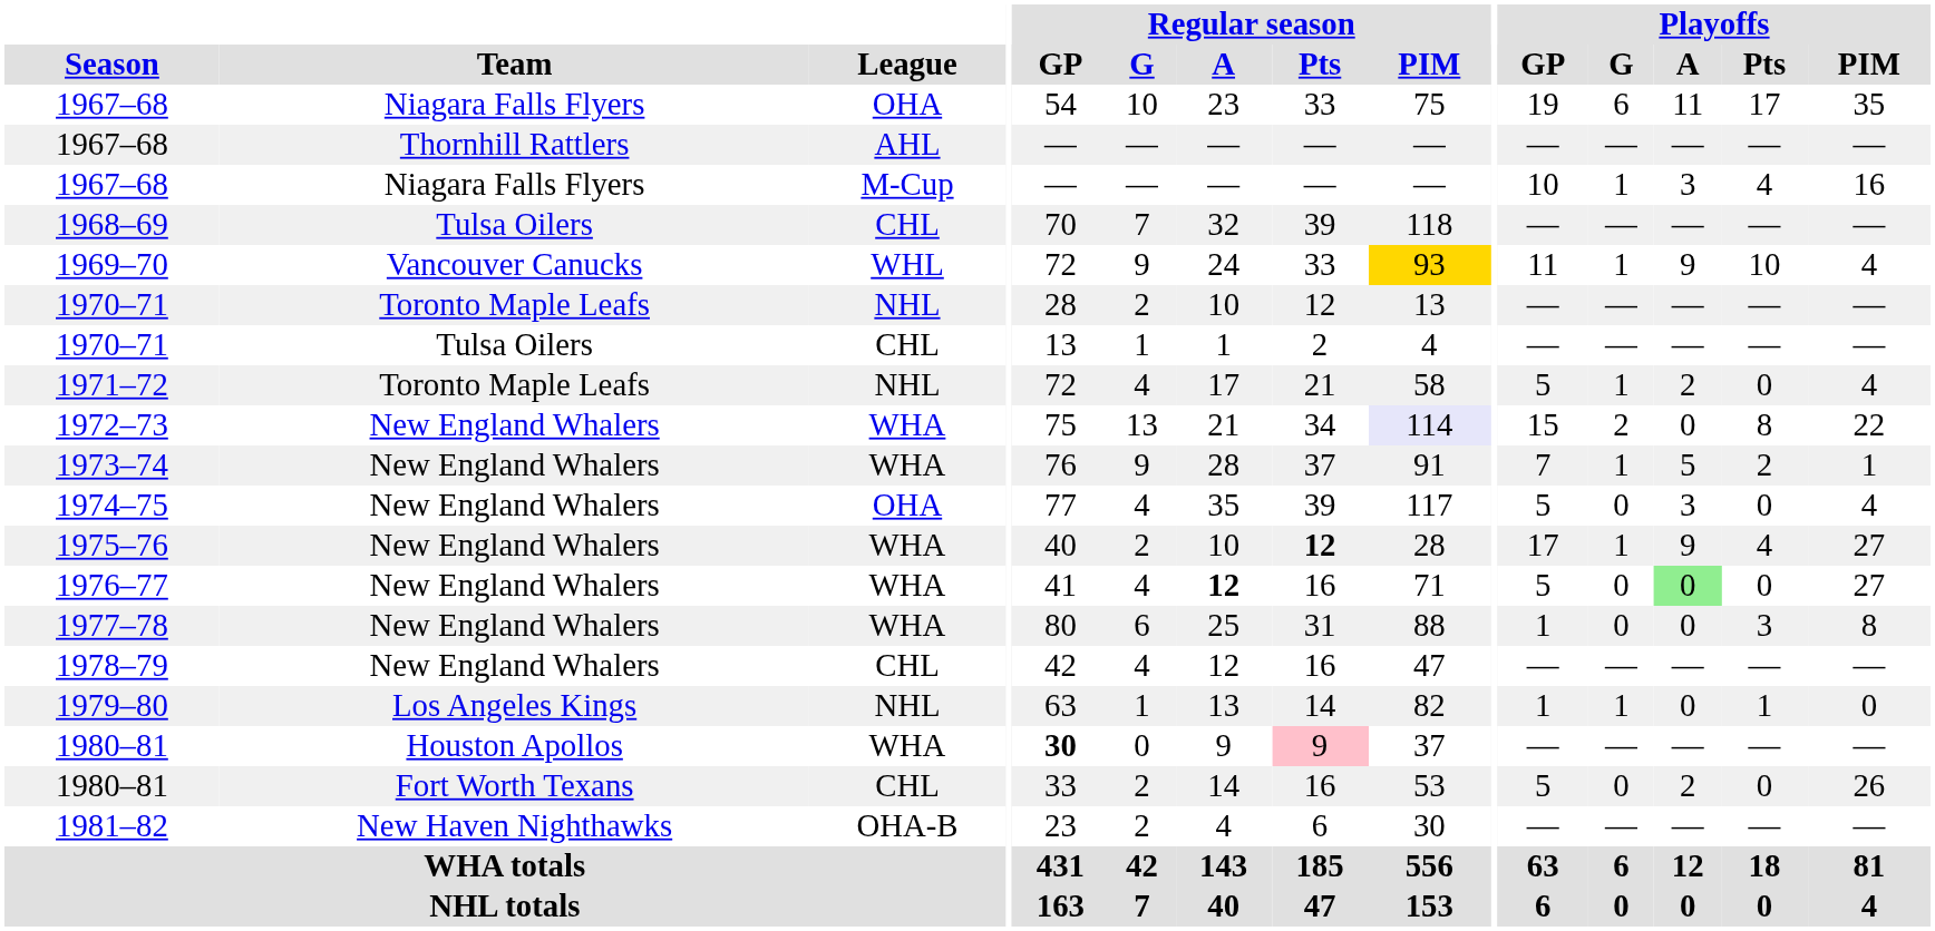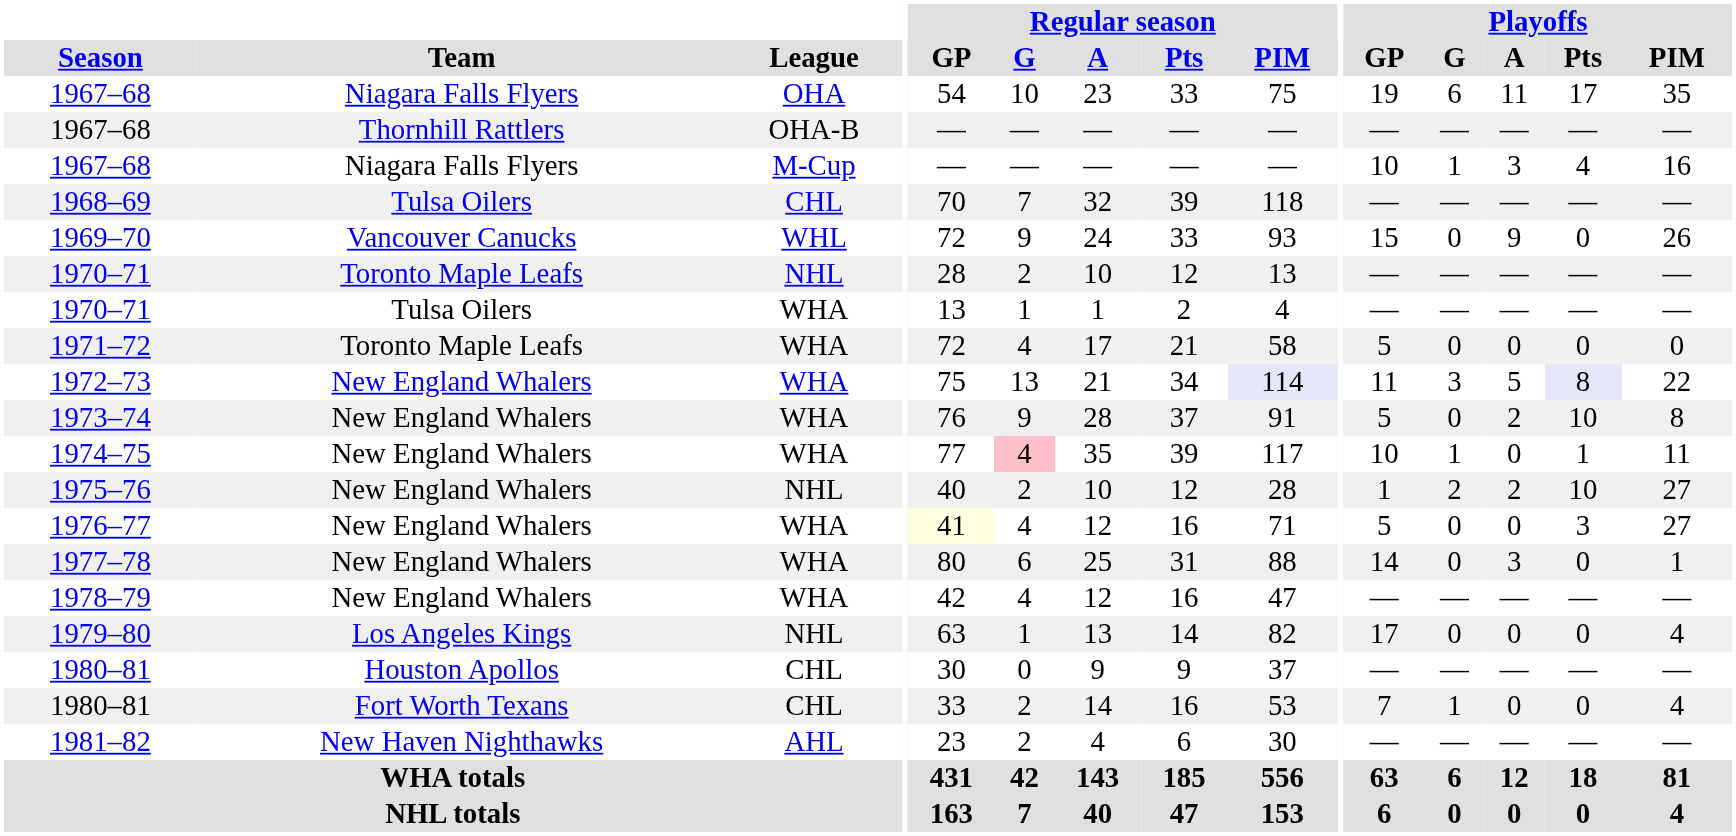1967–68 / Thornhill Rattlers | League: AHL -> OHA-B
1969–70 | Regular season / PIM: gold background -> no background
1969–70 | Playoffs / GP: 11 -> 15
1969–70 | Playoffs / G: 1 -> 0
1969–70 | Playoffs / Pts: 10 -> 0
1969–70 | Playoffs / PIM: 4 -> 26
1970–71 / Tulsa Oilers | League: CHL -> WHA
1971–72 | League: NHL -> WHA
1971–72 | Playoffs / G: 1 -> 0
1971–72 | Playoffs / A: 2 -> 0
1971–72 | Playoffs / PIM: 4 -> 0
1972–73 | Playoffs / GP: 15 -> 11
1972–73 | Playoffs / G: 2 -> 3
1972–73 | Playoffs / A: 0 -> 5
1972–73 | Playoffs / Pts: no background -> lavender background
1973–74 | Playoffs / GP: 7 -> 5
1973–74 | Playoffs / G: 1 -> 0
1973–74 | Playoffs / A: 5 -> 2
1973–74 | Playoffs / Pts: 2 -> 10
1973–74 | Playoffs / PIM: 1 -> 8
1974–75 | League: OHA -> WHA
1974–75 | Regular season / G: no background -> pink background
1974–75 | Playoffs / GP: 5 -> 10
1974–75 | Playoffs / G: 0 -> 1
1974–75 | Playoffs / A: 3 -> 0
1974–75 | Playoffs / Pts: 0 -> 1
1974–75 | Playoffs / PIM: 4 -> 11
1975–76 | League: WHA -> NHL
1975–76 | Regular season / Pts: bold -> normal
1975–76 | Playoffs / GP: 17 -> 1
1975–76 | Playoffs / G: 1 -> 2
1975–76 | Playoffs / A: 9 -> 2
1975–76 | Playoffs / Pts: 4 -> 10
1976–77 | Regular season / GP: no background -> lightyellow background
1976–77 | Regular season / A: bold -> normal
1976–77 | Playoffs / A: lightgreen background -> no background
1976–77 | Playoffs / Pts: 0 -> 3
1977–78 | Playoffs / GP: 1 -> 14
1977–78 | Playoffs / A: 0 -> 3
1977–78 | Playoffs / Pts: 3 -> 0
1977–78 | Playoffs / PIM: 8 -> 1
1978–79 | League: CHL -> WHA
1979–80 | Playoffs / GP: 1 -> 17
1979–80 | Playoffs / G: 1 -> 0
1979–80 | Playoffs / Pts: 1 -> 0
1979–80 | Playoffs / PIM: 0 -> 4
1980–81 / Houston Apollos | League: WHA -> CHL
1980–81 / Houston Apollos | Regular season / GP: bold -> normal
1980–81 / Houston Apollos | Regular season / Pts: pink background -> no background
1980–81 / Fort Worth Texans | Playoffs / GP: 5 -> 7
1980–81 / Fort Worth Texans | Playoffs / G: 0 -> 1
1980–81 / Fort Worth Texans | Playoffs / A: 2 -> 0
1980–81 / Fort Worth Texans | Playoffs / PIM: 26 -> 4
1981–82 | League: OHA-B -> AHL
